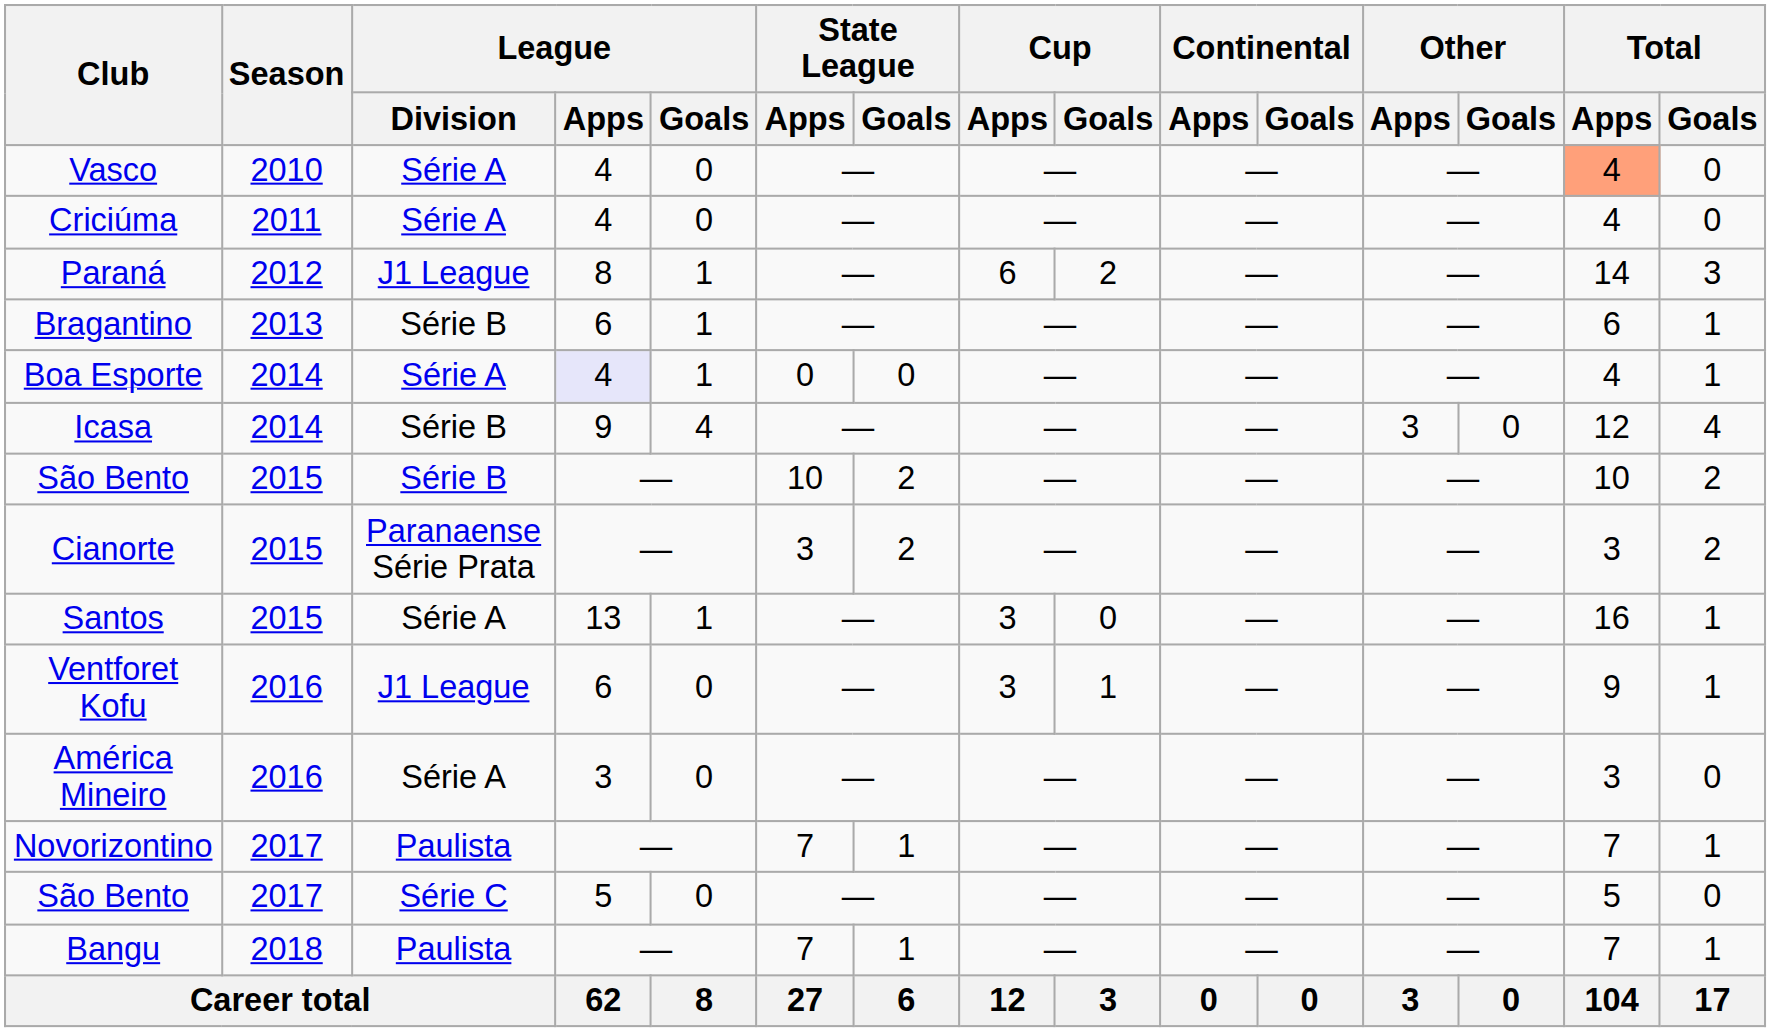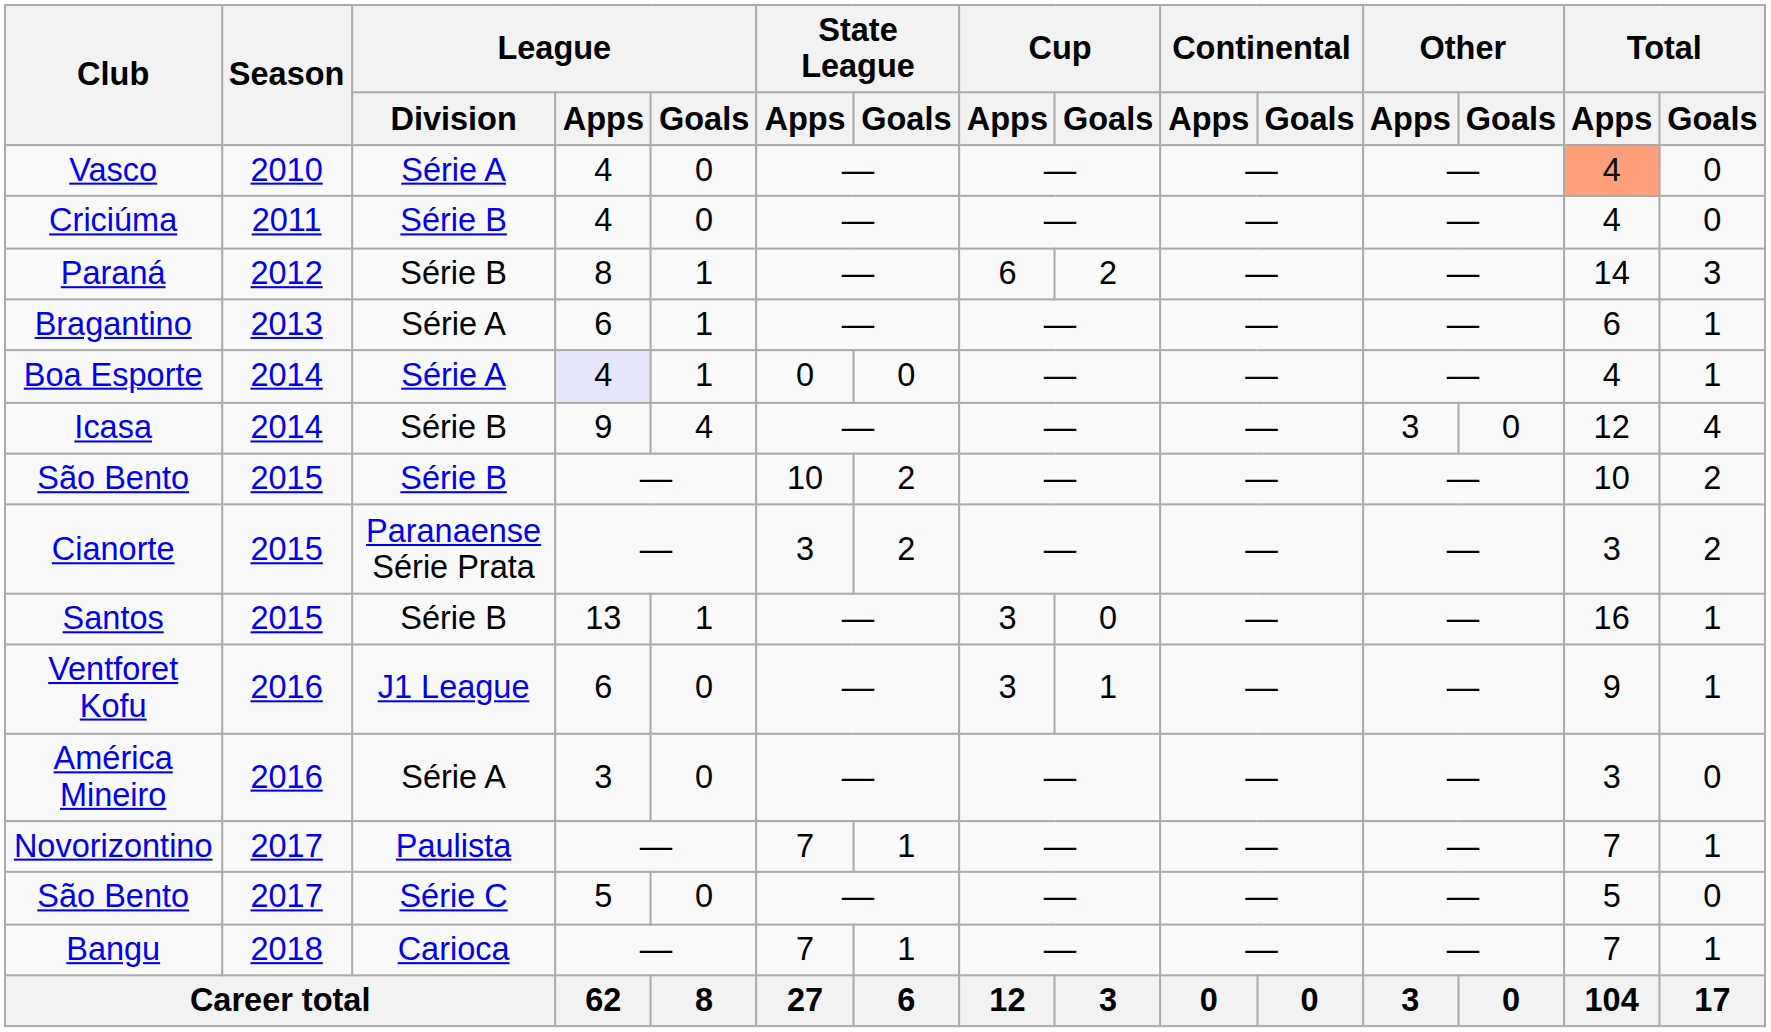Criciúma | League / Division: Série A -> Série B
Paraná | League / Division: J1 League -> Série B
Bragantino | League / Division: Série B -> Série A
Santos | League / Division: Série A -> Série B
Bangu | League / Division: Paulista -> Carioca
